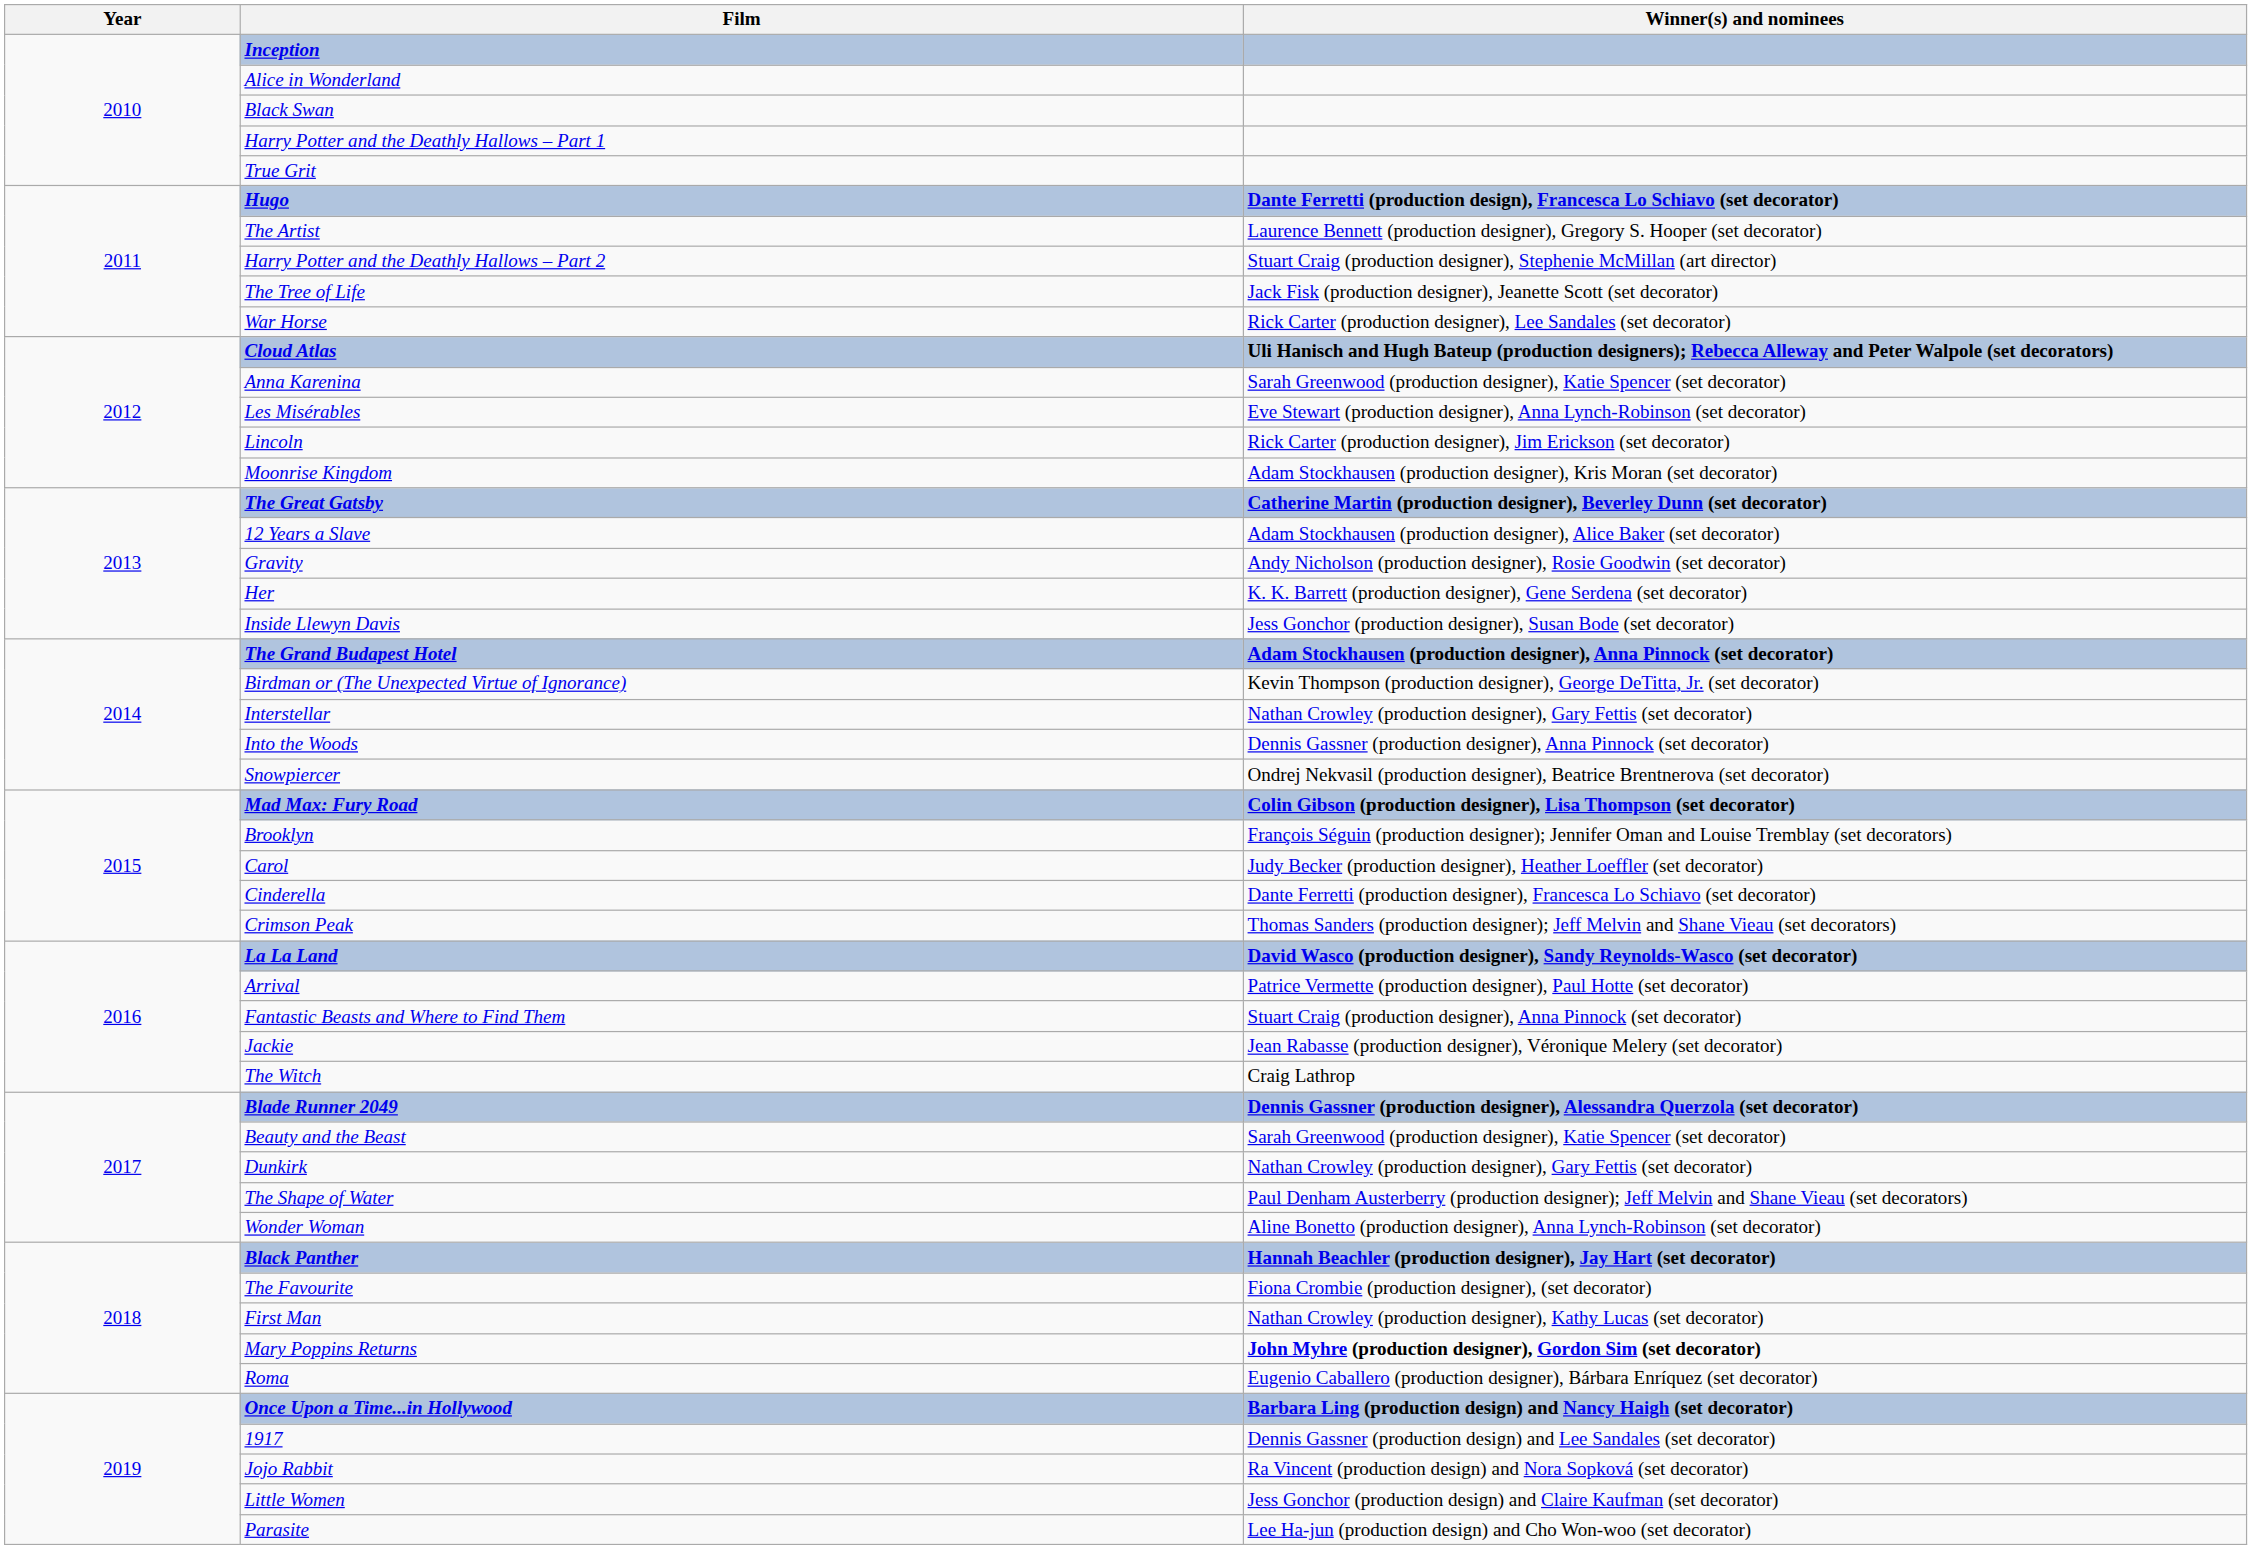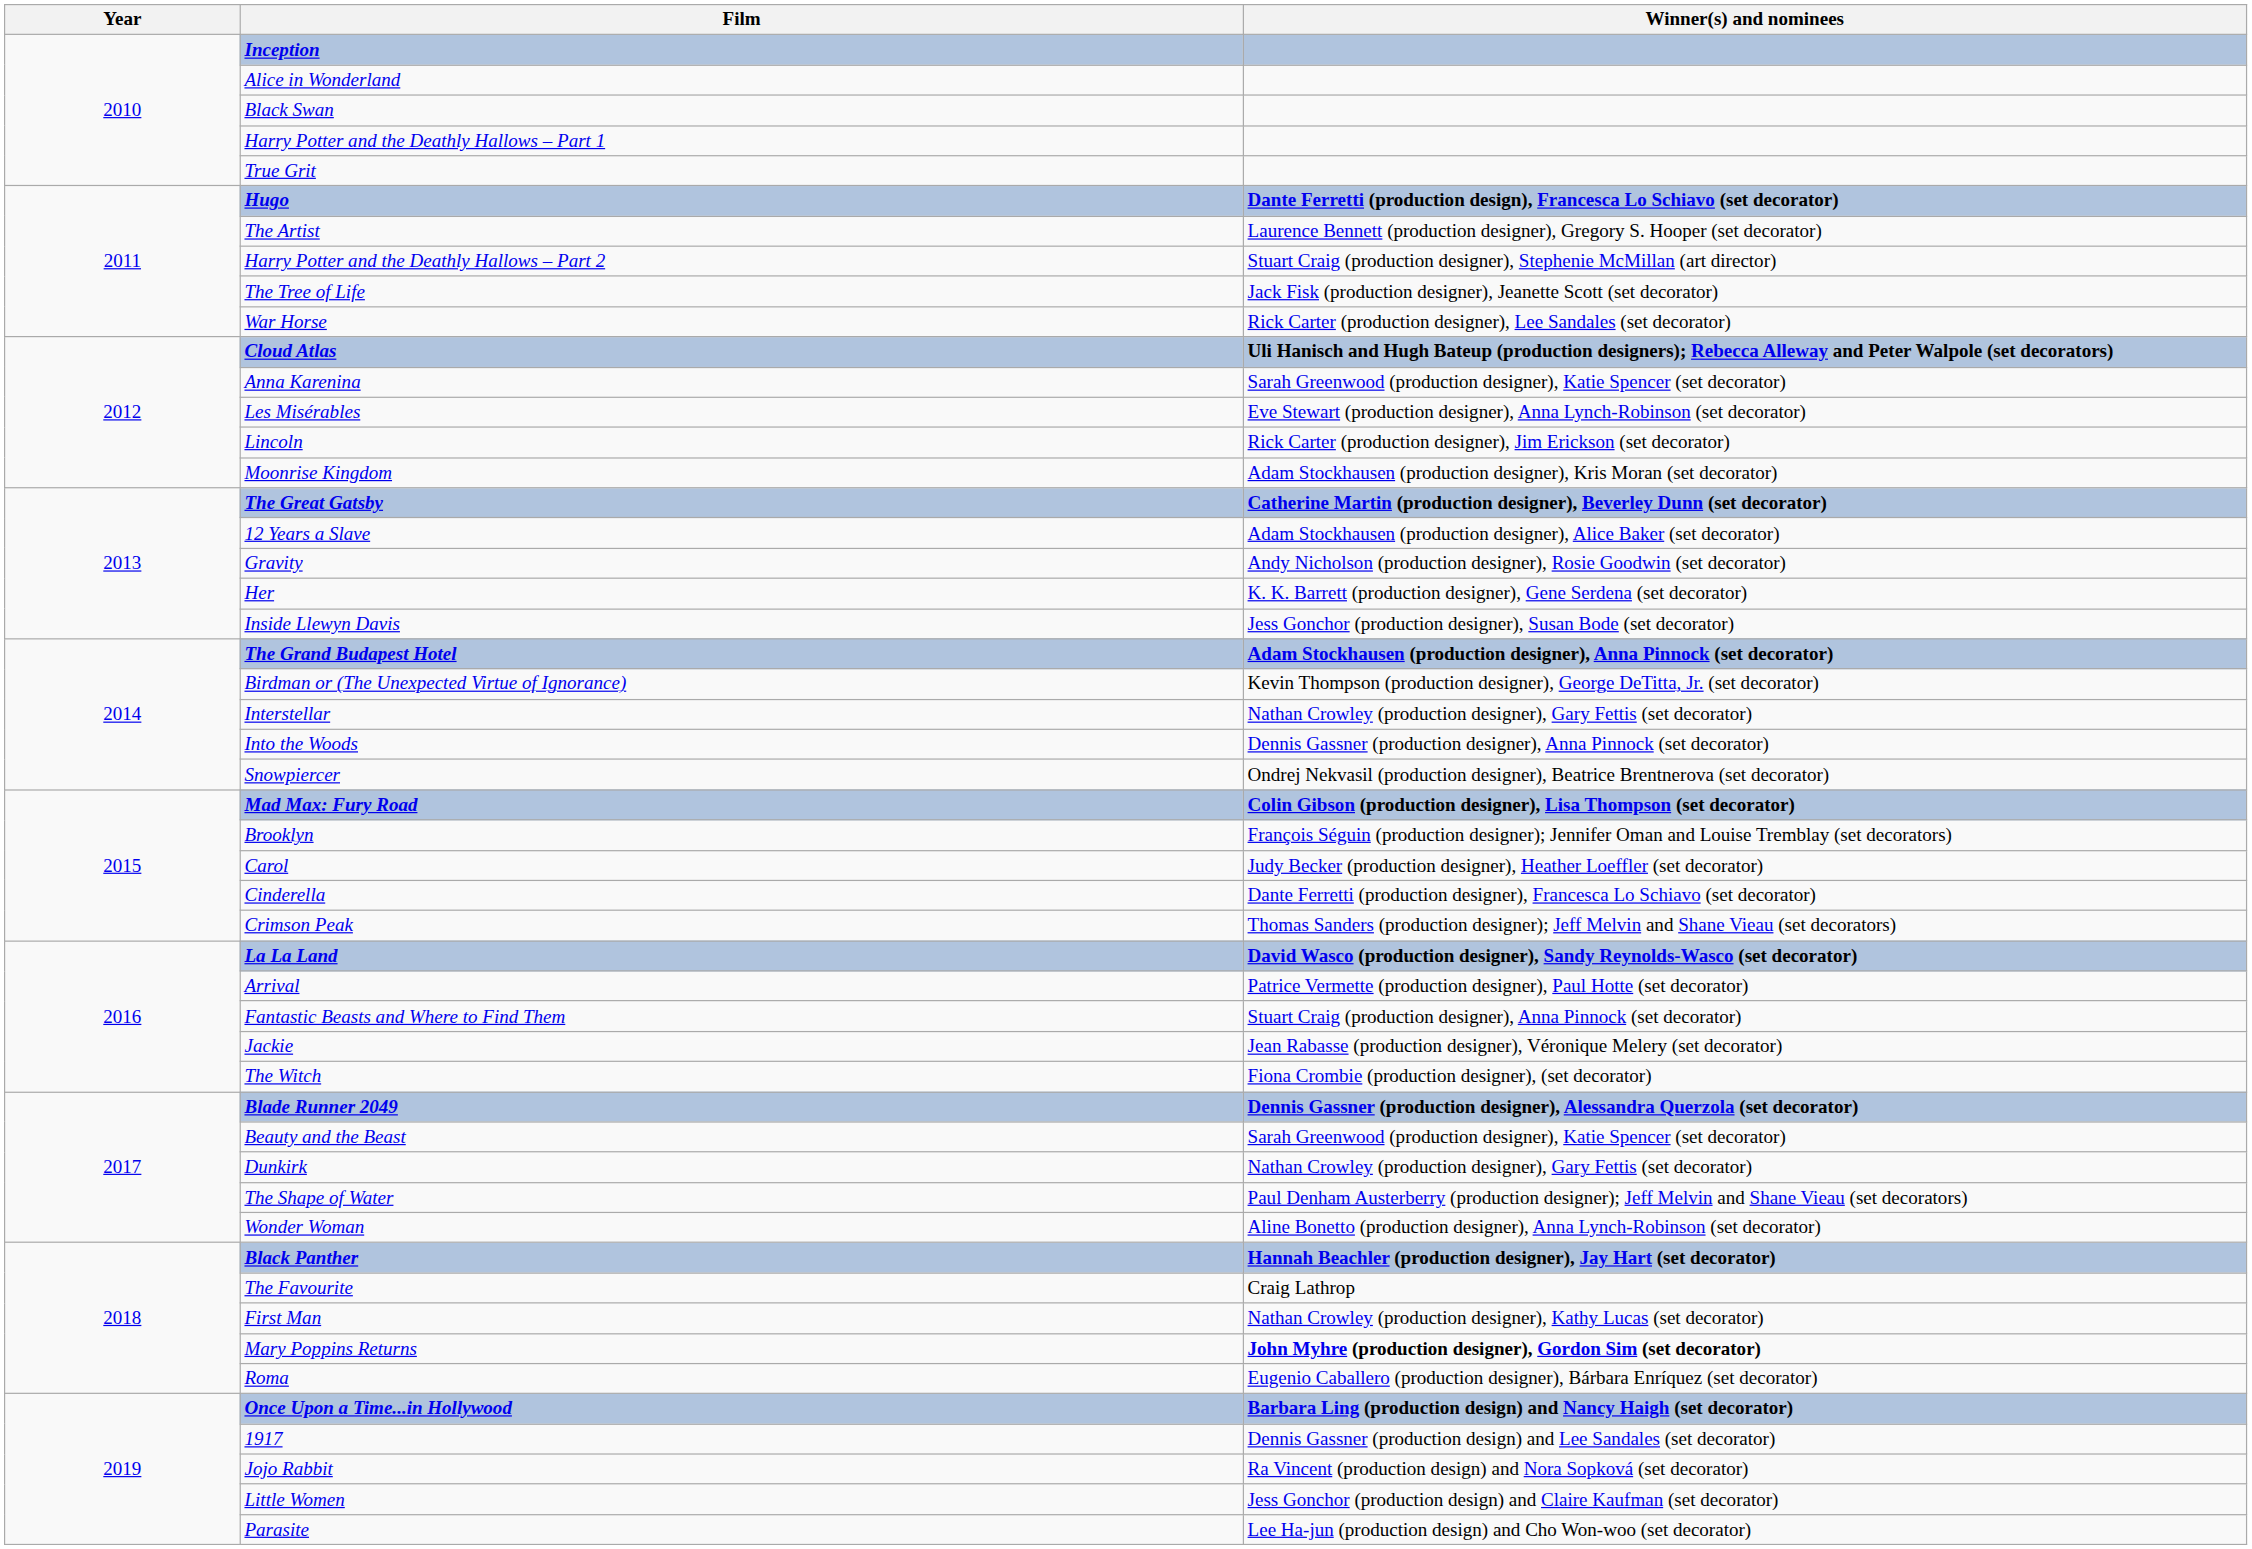The Witch | Winner(s) and nominees: Craig Lathrop -> Fiona Crombie (production designer), (set decorator)
The Favourite | Winner(s) and nominees: Fiona Crombie (production designer), (set decorator) -> Craig Lathrop
